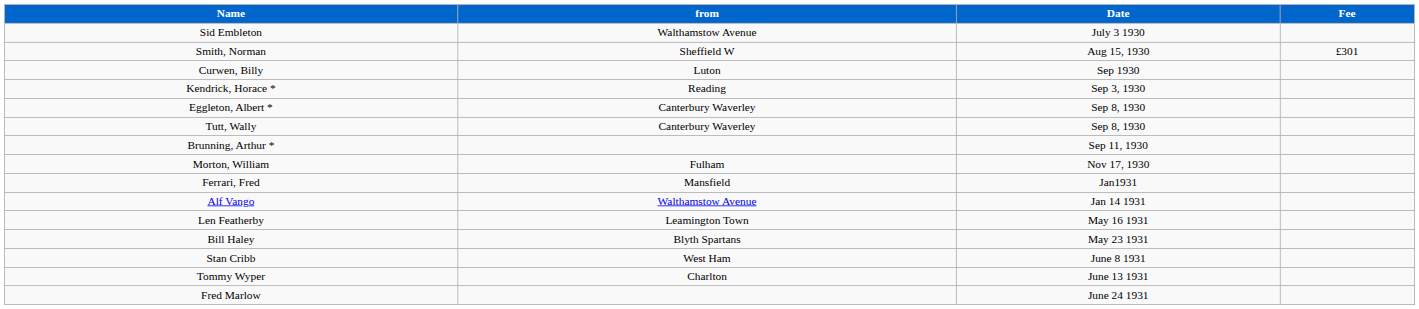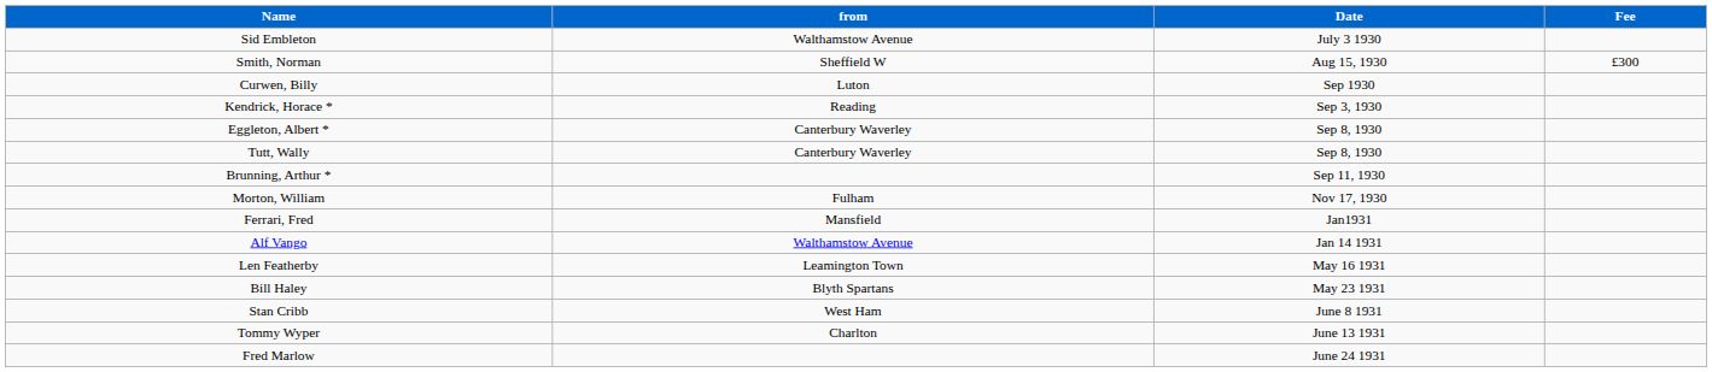Smith, Norman | Fee: £301 -> £300
